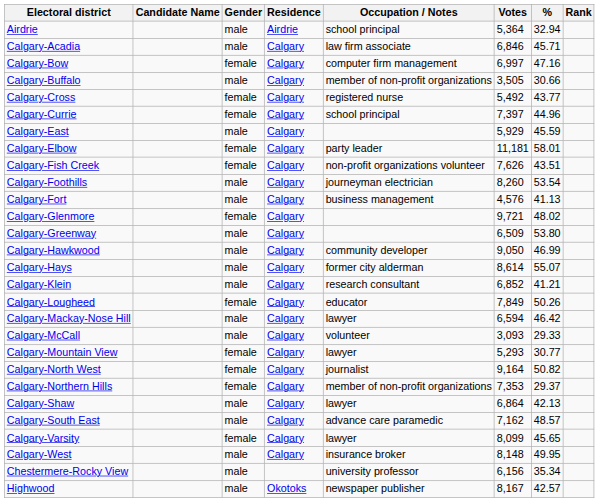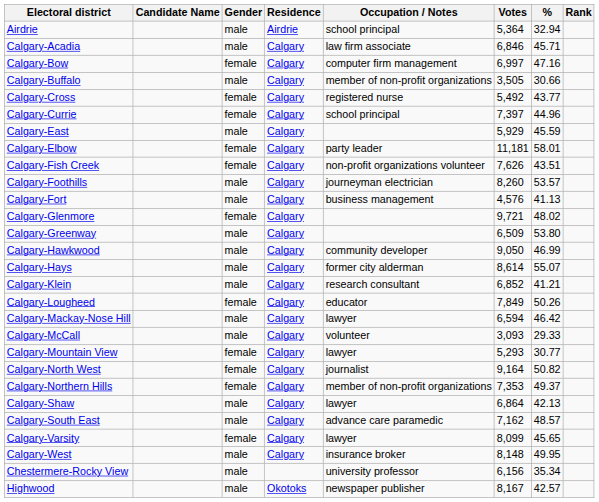Calgary-Foothills | %: 53.54 -> 53.57
Calgary-Northern Hills | %: 29.37 -> 49.37
